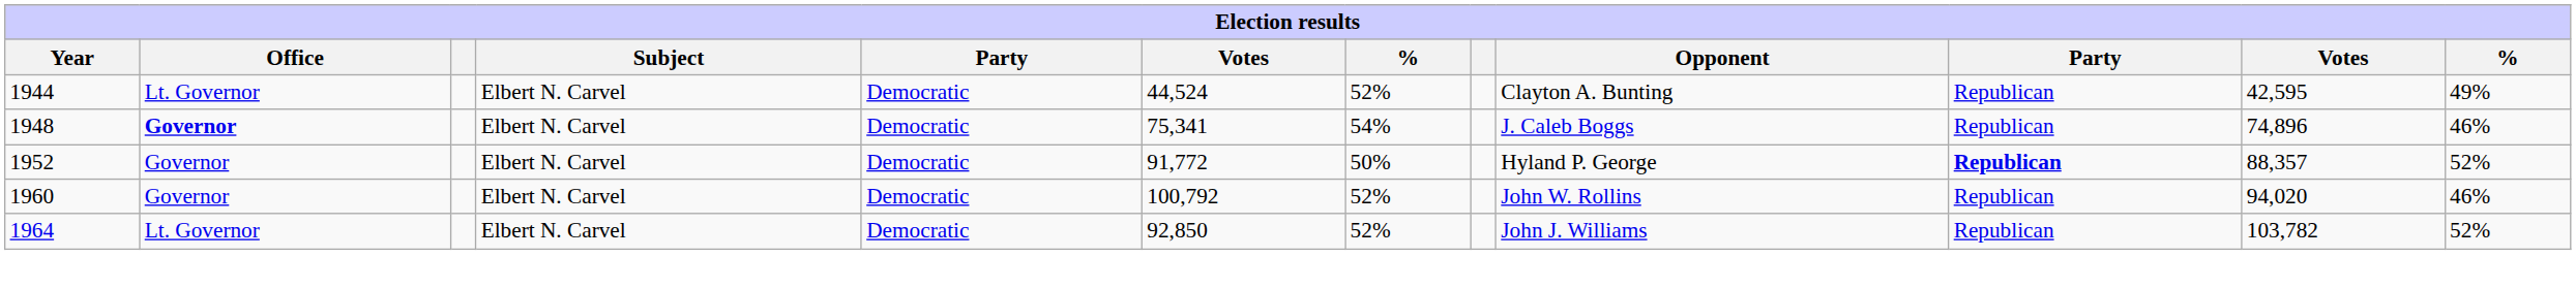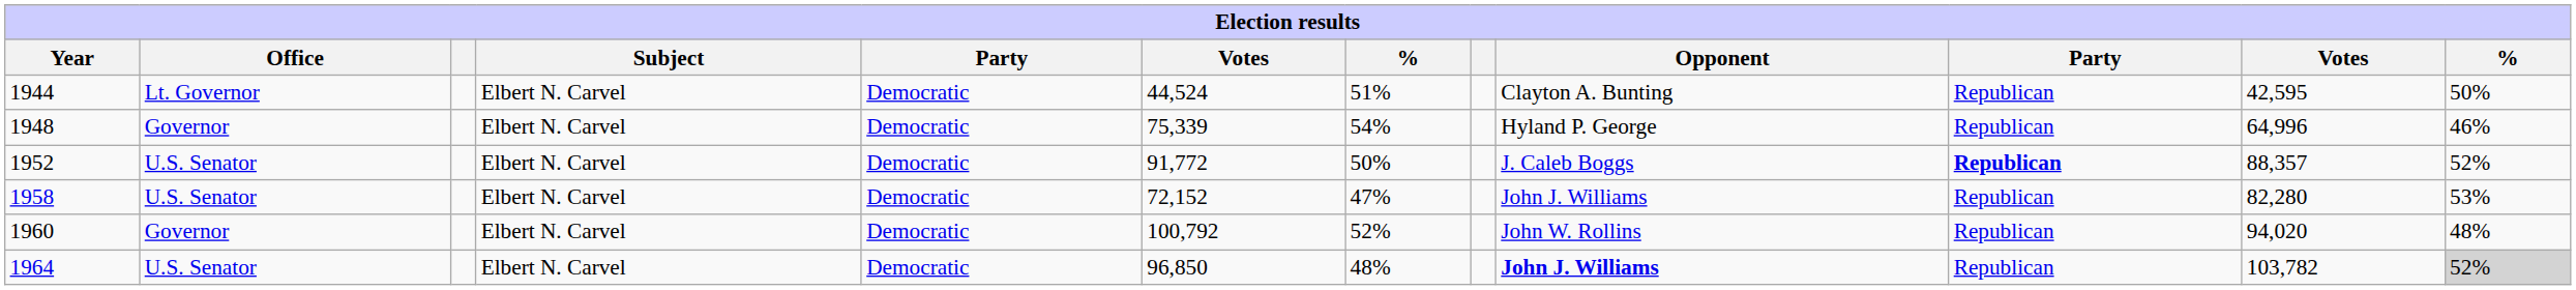1944 | column 7: 52% -> 51%
1944 | column 12: 49% -> 50%
1948 | Office: bold -> normal
1948 | column 6: 75,341 -> 75,339
1948 | Opponent: J. Caleb Boggs -> Hyland P. George
1948 | column 11: 74,896 -> 64,996
1952 | Office: Governor -> U.S. Senator
1952 | Opponent: Hyland P. George -> J. Caleb Boggs
+ row: 1958 | U.S. Senator | Elbert N. Carvel | Democratic | 72,152 | 47% | John J. Williams | Republican | 82,280 | 53%
1960 | column 12: 46% -> 48%
1964 | Office: Lt. Governor -> U.S. Senator
1964 | column 6: 92,850 -> 96,850
1964 | column 7: 52% -> 48%
1964 | Opponent: normal -> bold
1964 | column 12: no background -> lightgrey background
